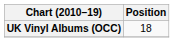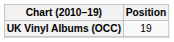UK Vinyl Albums (OCC) | Position: 18 -> 19
